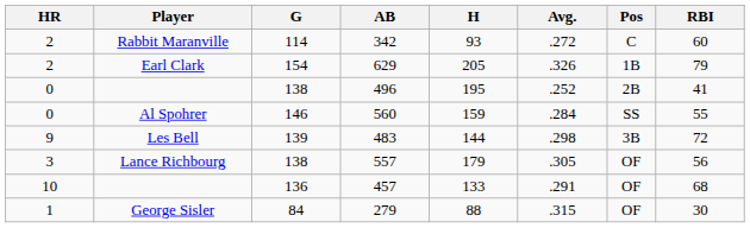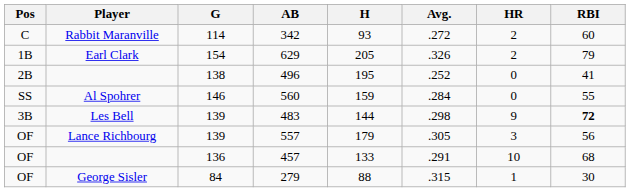columns swapped: Pos <-> HR
483 | RBI: normal -> bold
557 | G: 138 -> 139
